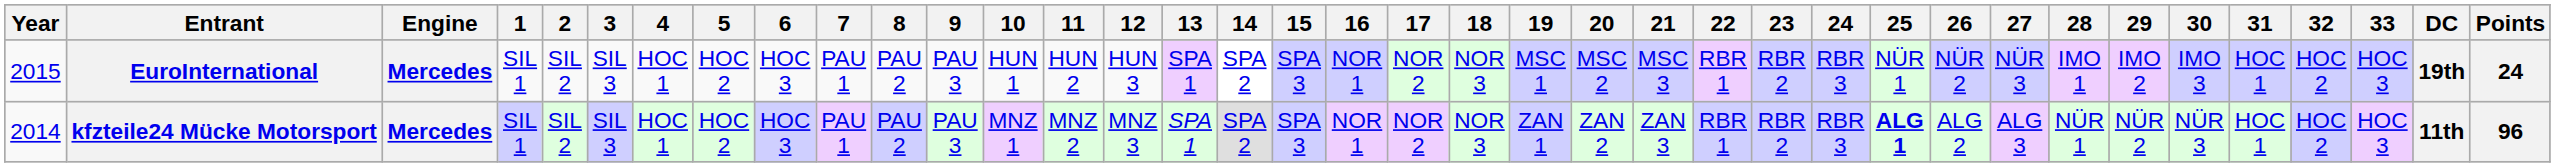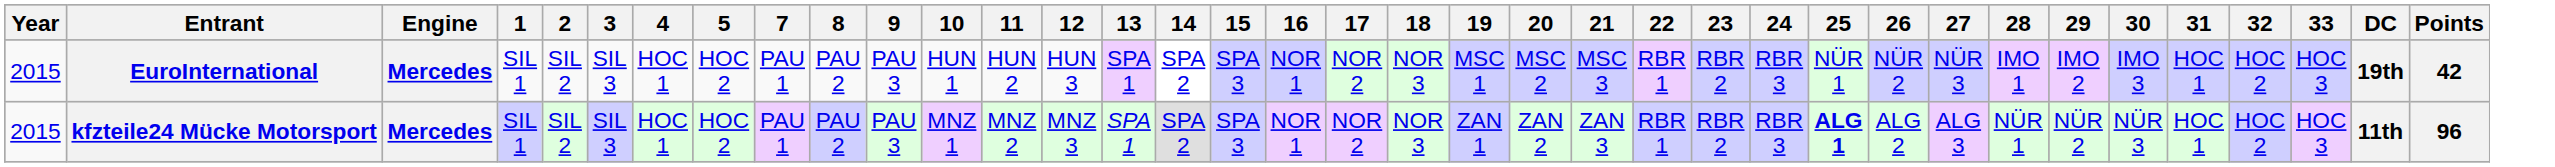- column: 6 | HOC 3 | HOC 3
EuroInternational | Points: 24 -> 42
kfzteile24 Mücke Motorsport | Year: 2014 -> 2015
